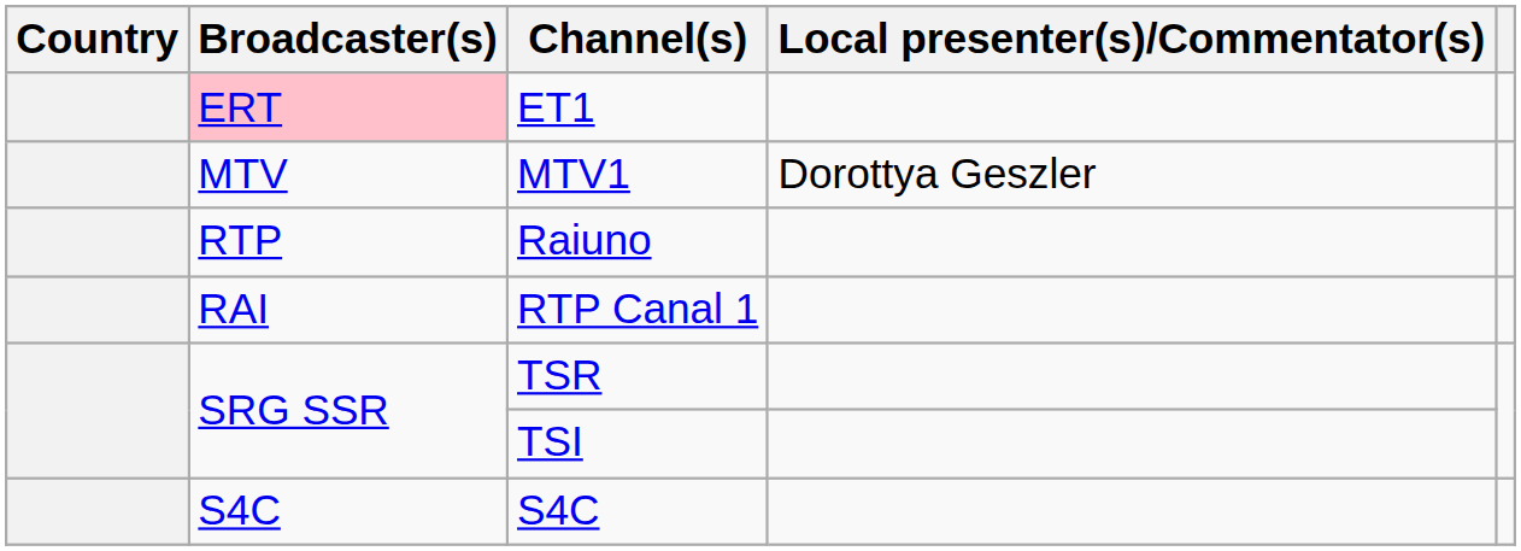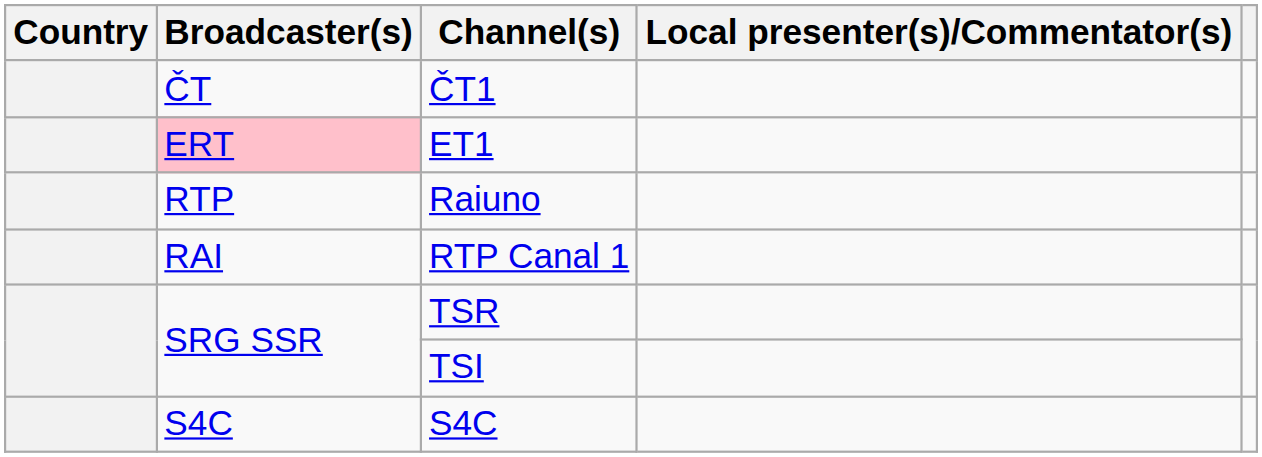+ row: ČT | ČT1
- row: MTV | MTV1 | Dorottya Geszler
